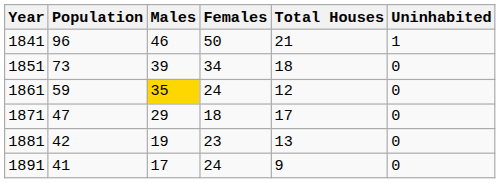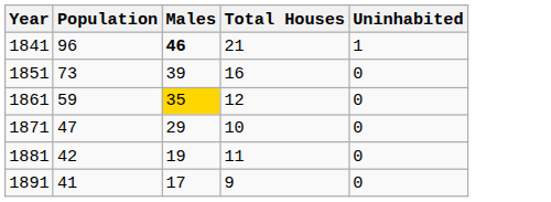- column: Females | 50 | 34 | 24 | 18 | 23 | 24
1841 | Males: normal -> bold
1851 | Total Houses: 18 -> 16
1871 | Total Houses: 17 -> 10
1881 | Total Houses: 13 -> 11
